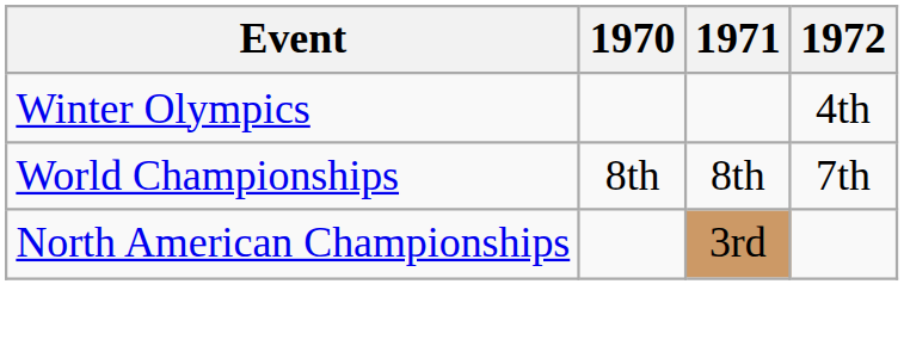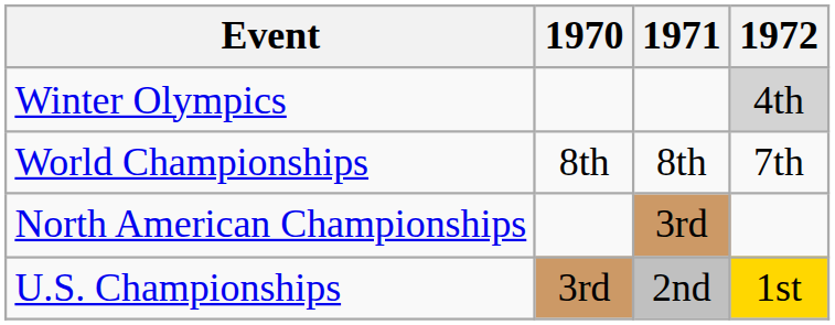Winter Olympics | 1972: no background -> lightgrey background
+ row: U.S. Championships | 3rd | 2nd | 1st
